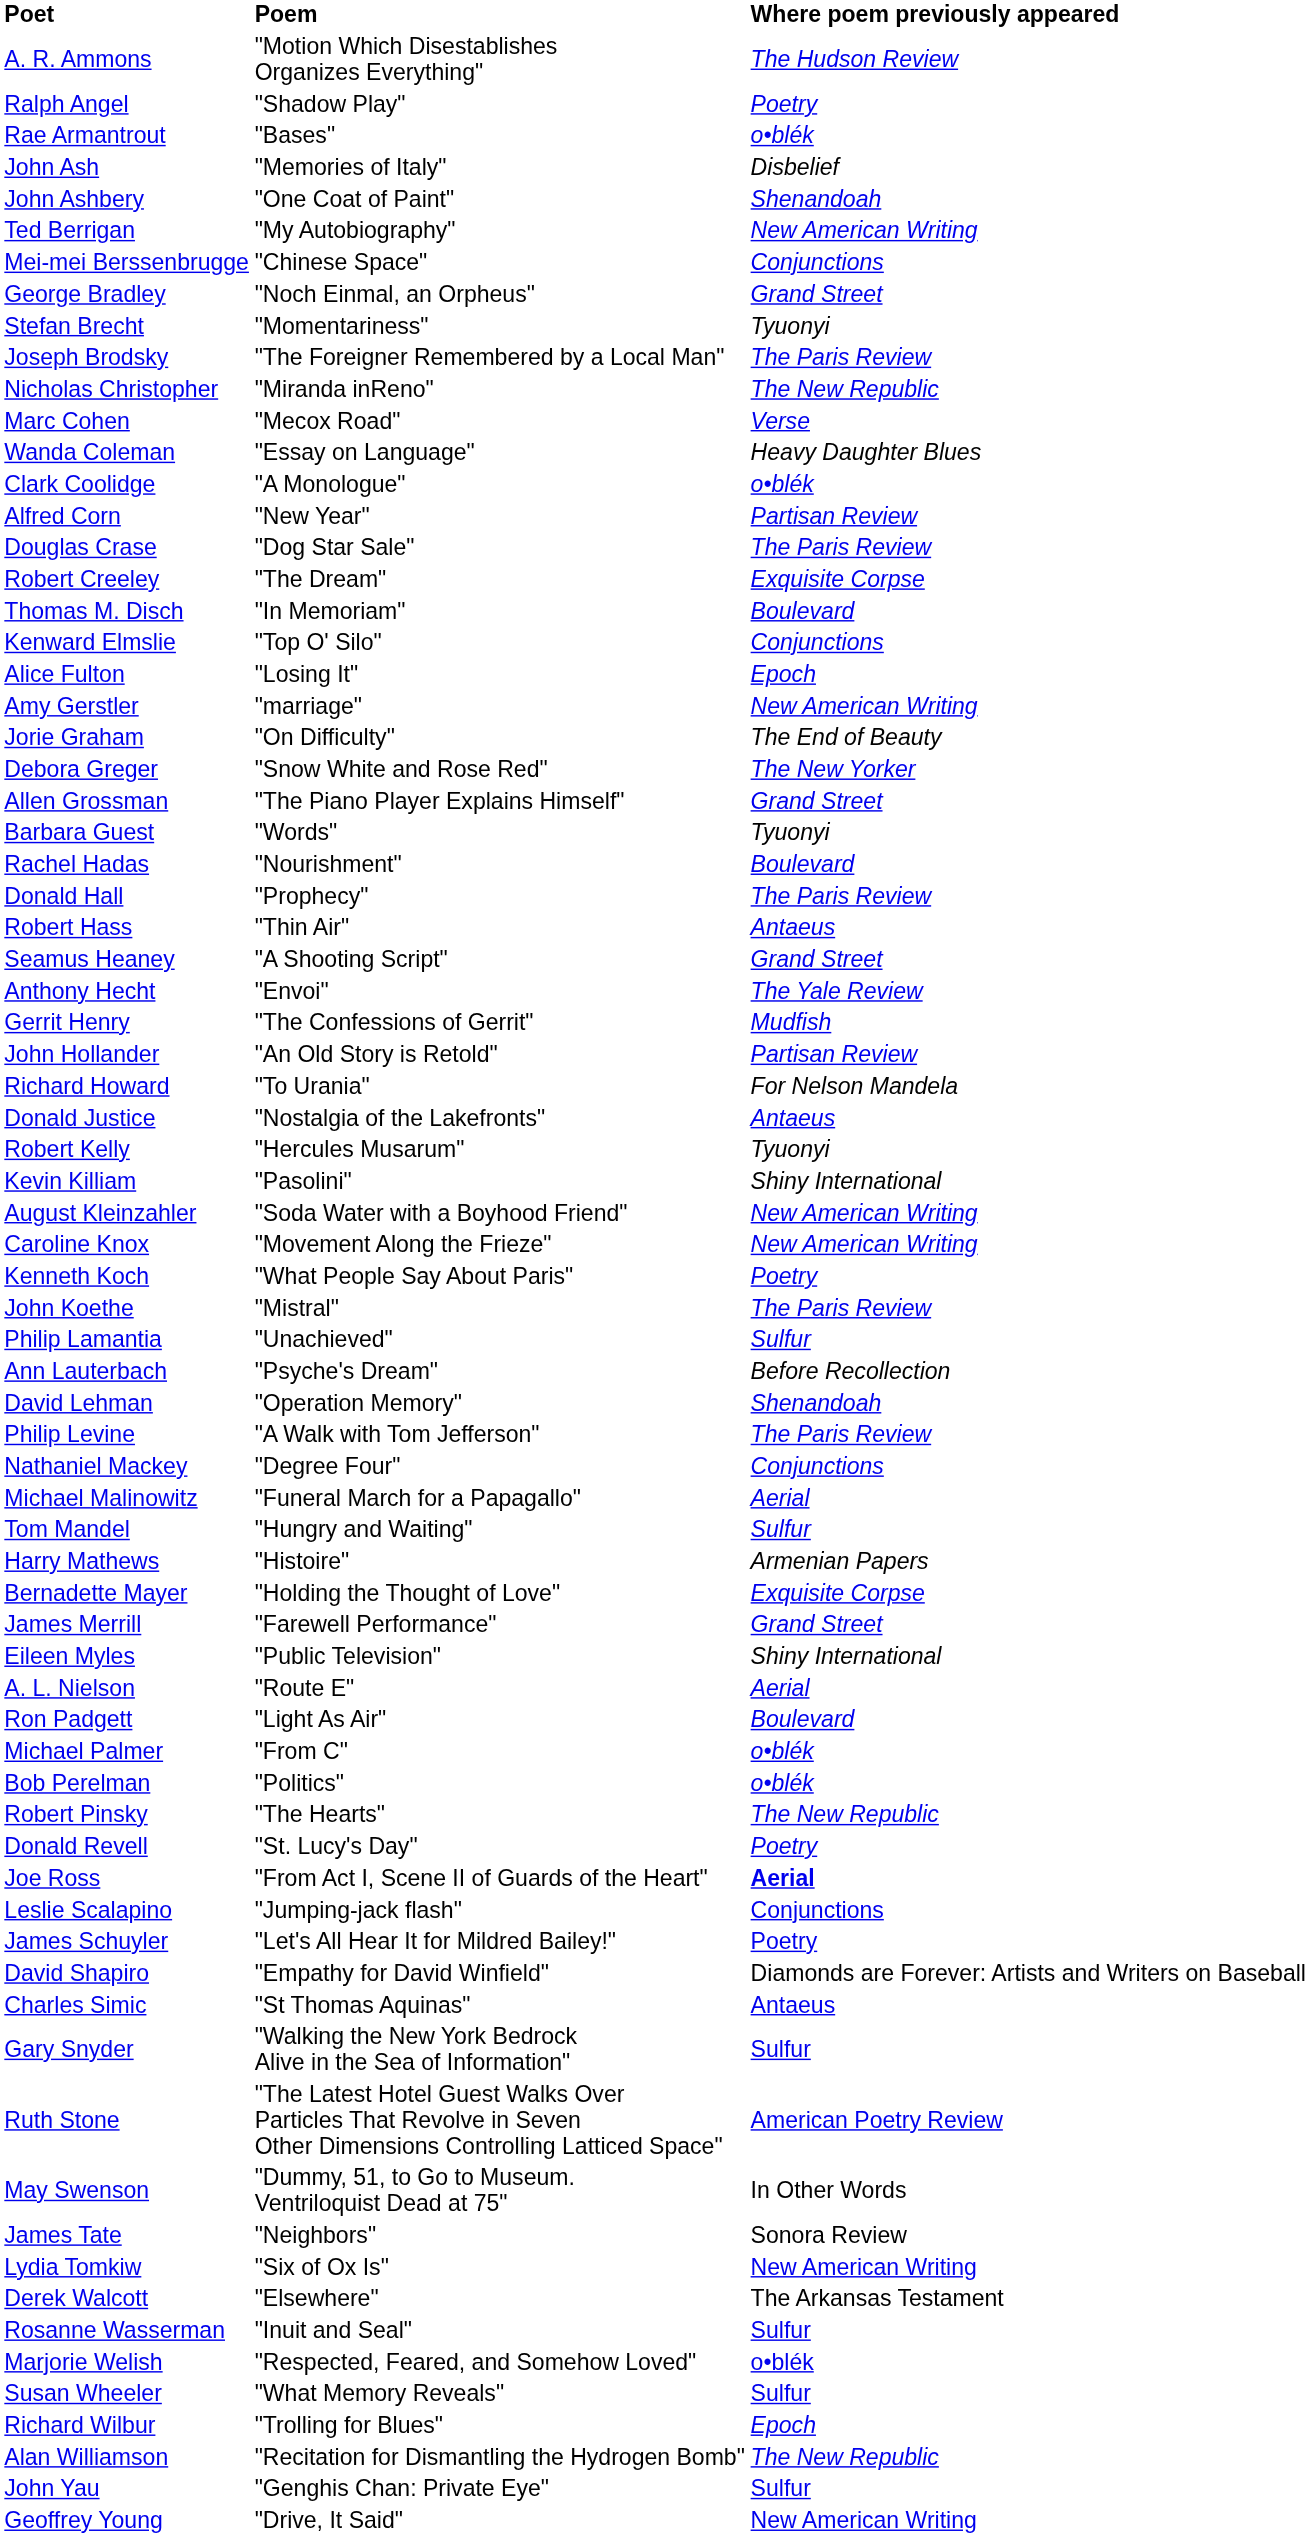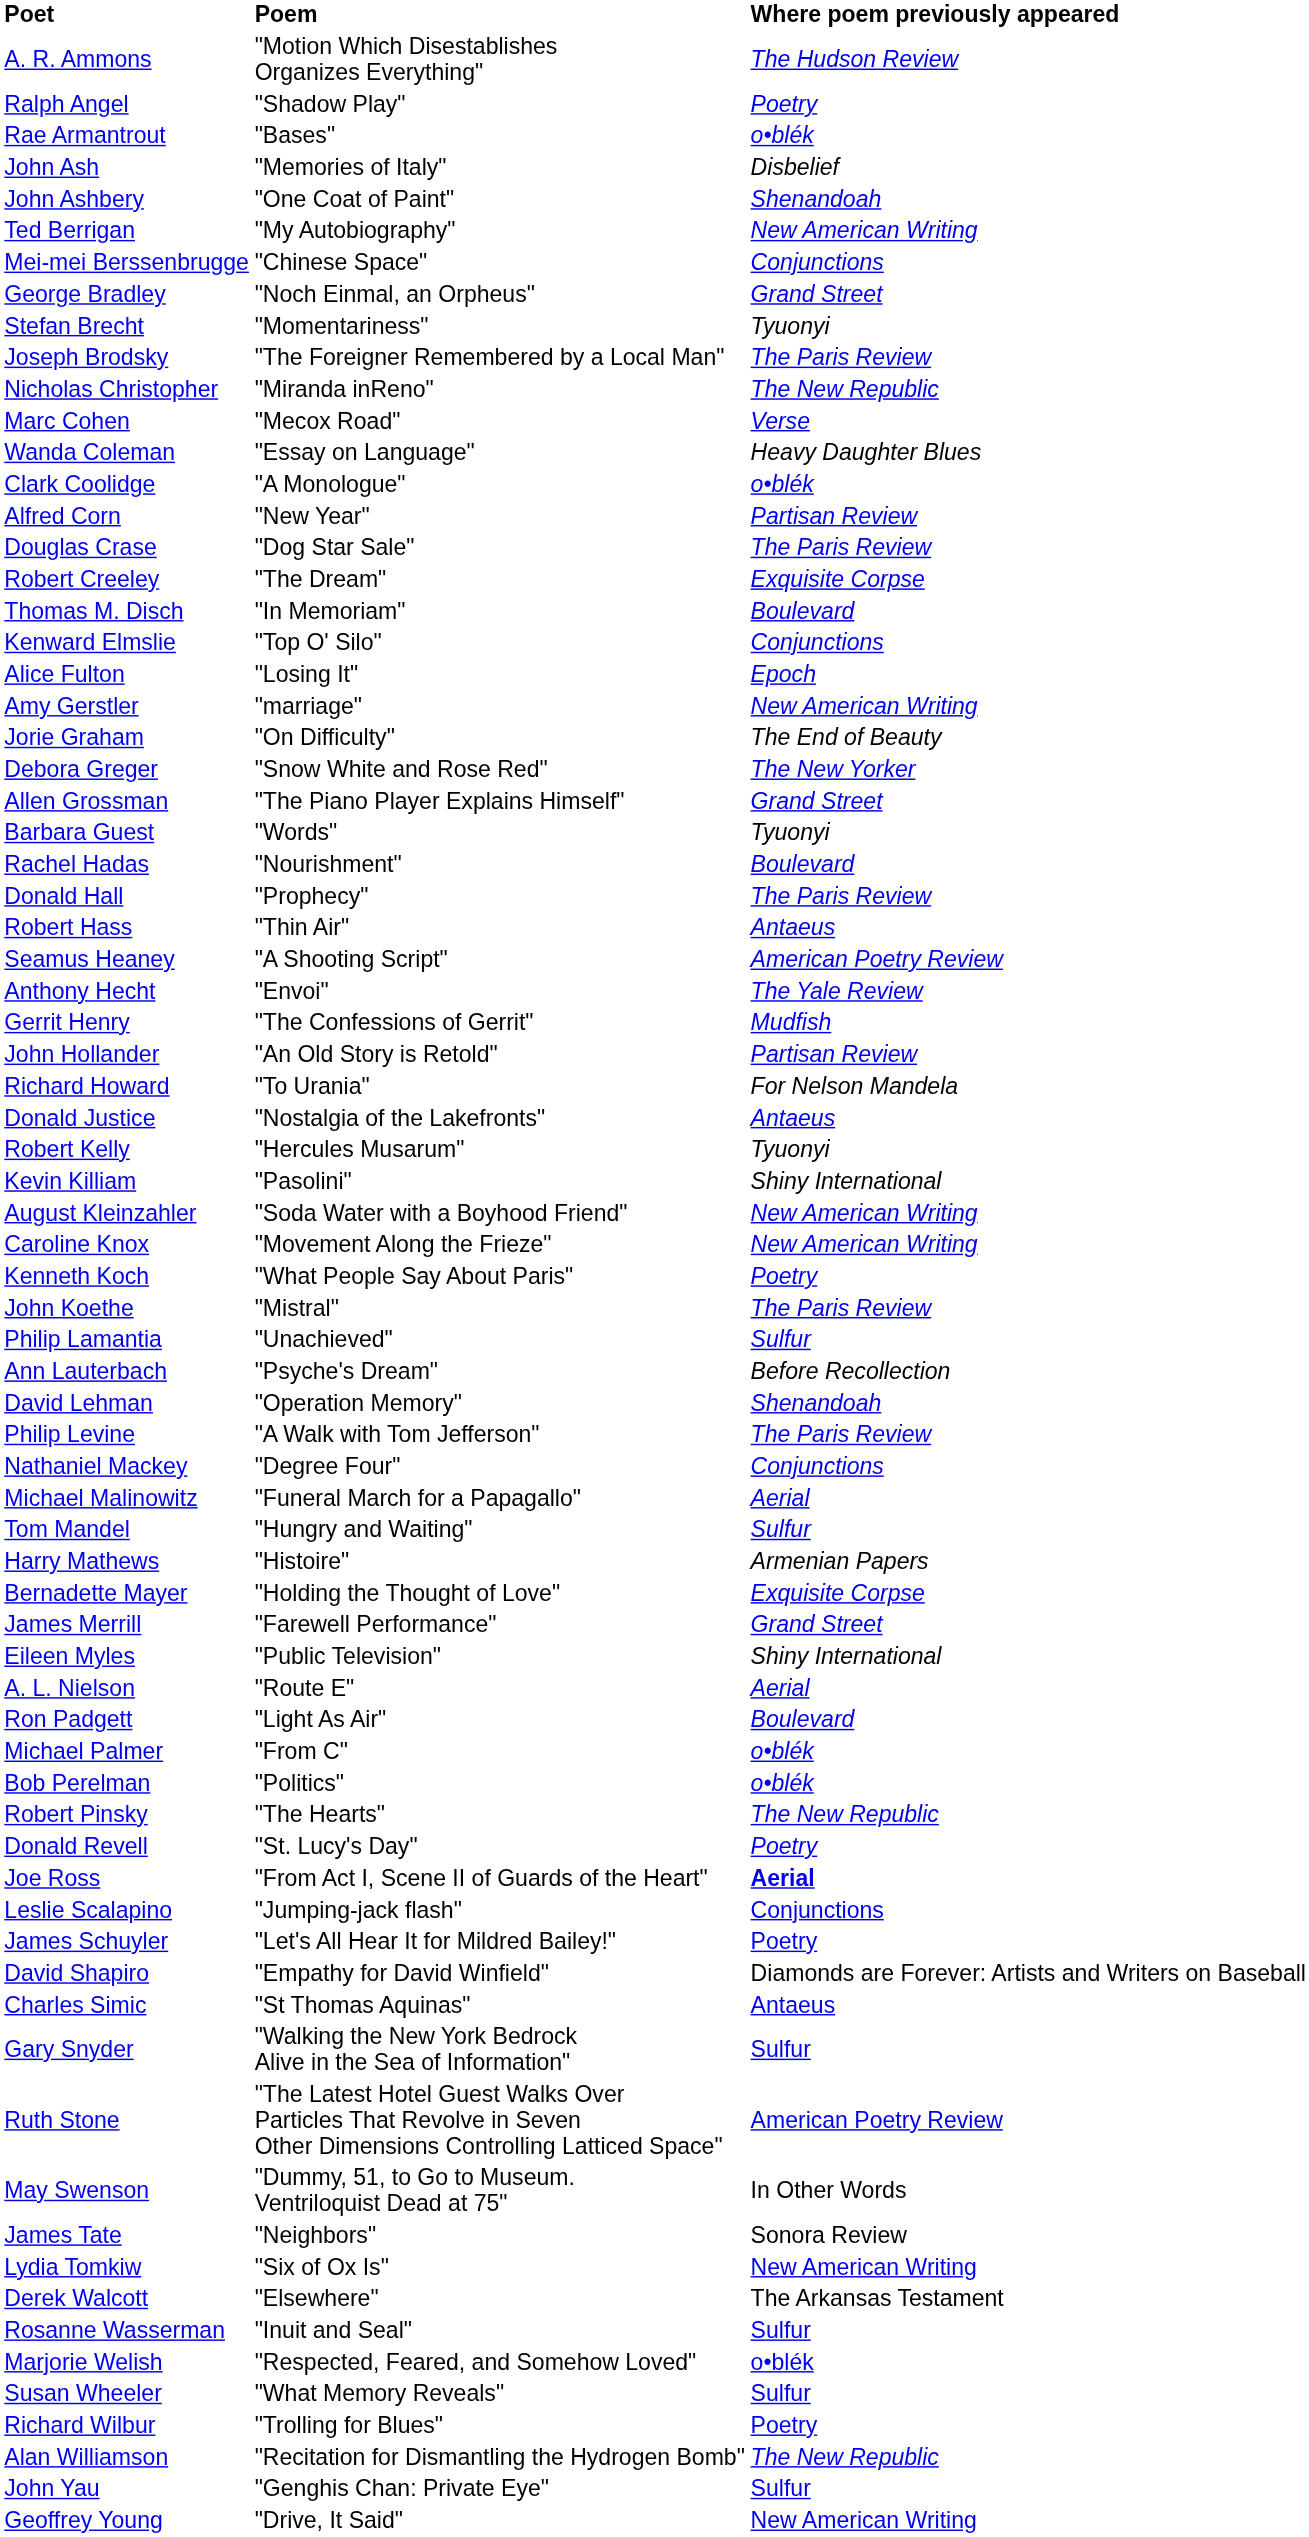Seamus Heaney | Where poem previously appeared: Grand Street -> American Poetry Review
Richard Wilbur | Where poem previously appeared: Epoch -> Poetry
